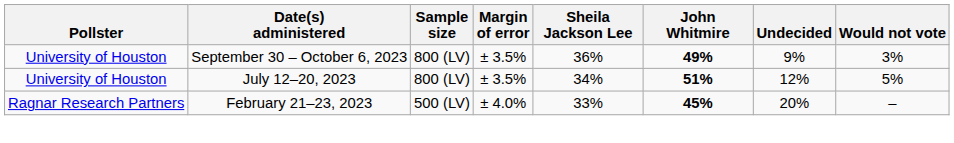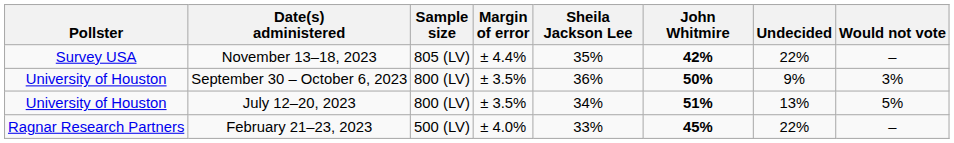+ row: Survey USA | November 13–18, 2023 | 805 (LV) | ± 4.4% | 35% | 42% | 22% | –
September 30 – October 6, 2023 | John Whitmire: 49% -> 50%
July 12–20, 2023 | Undecided: 12% -> 13%
February 21–23, 2023 | Undecided: 20% -> 22%
